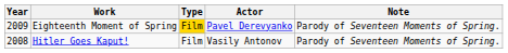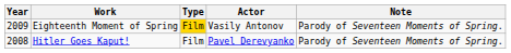Eighteenth Moment of Spring | Actor: Pavel Derevyanko -> Vasily Antonov
Hitler Goes Kaput! | Actor: Vasily Antonov -> Pavel Derevyanko
